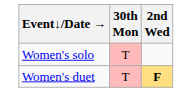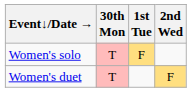+ column: 1st Tue | F
Women's duet | 2nd Wed: bold -> normal
